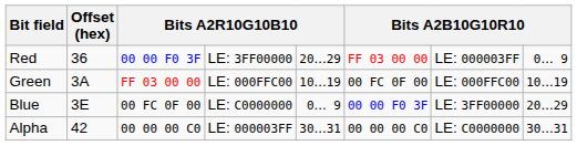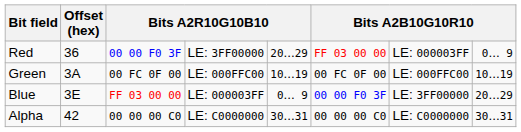Green | column 3: FF 03 00 00 -> 00 FC 0F 00
Blue | column 3: 00 FC 0F 00 -> FF 03 00 00
Blue | column 4: LE: C0000000 -> LE: 000003FF
Alpha | column 4: LE: 000003FF -> LE: C0000000
